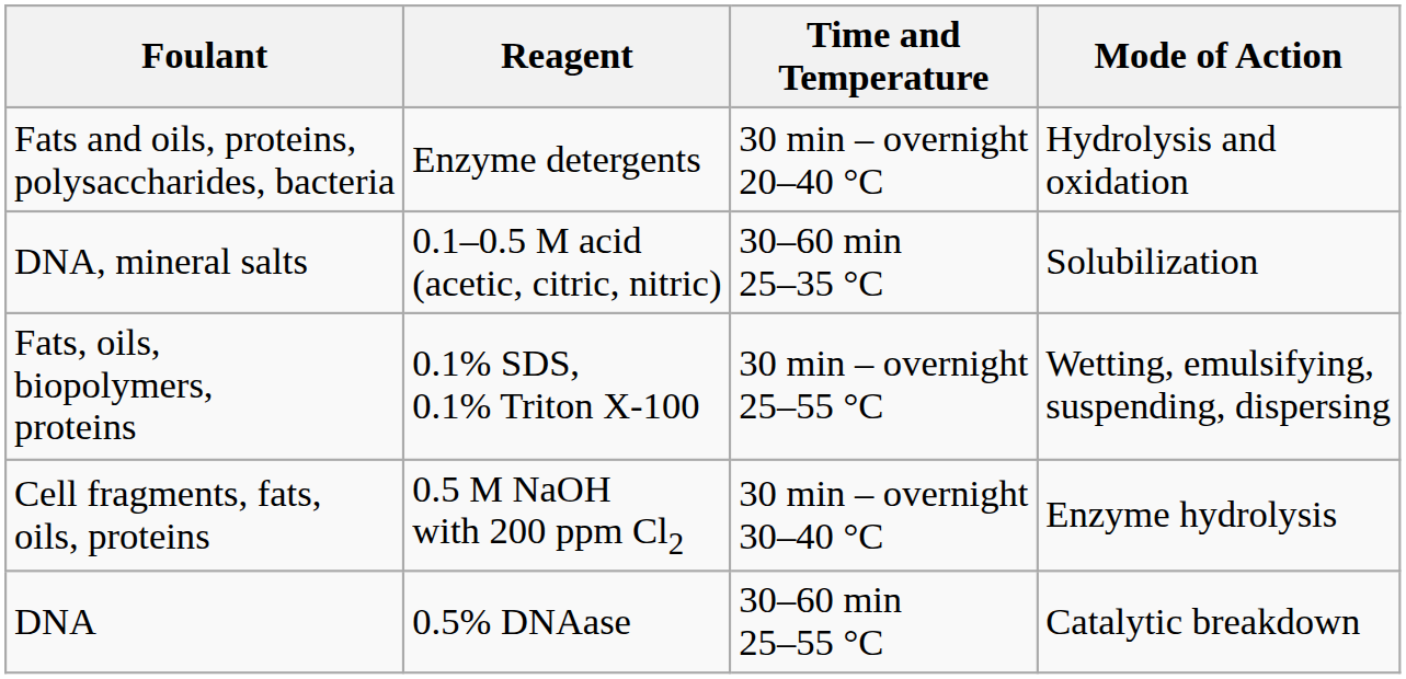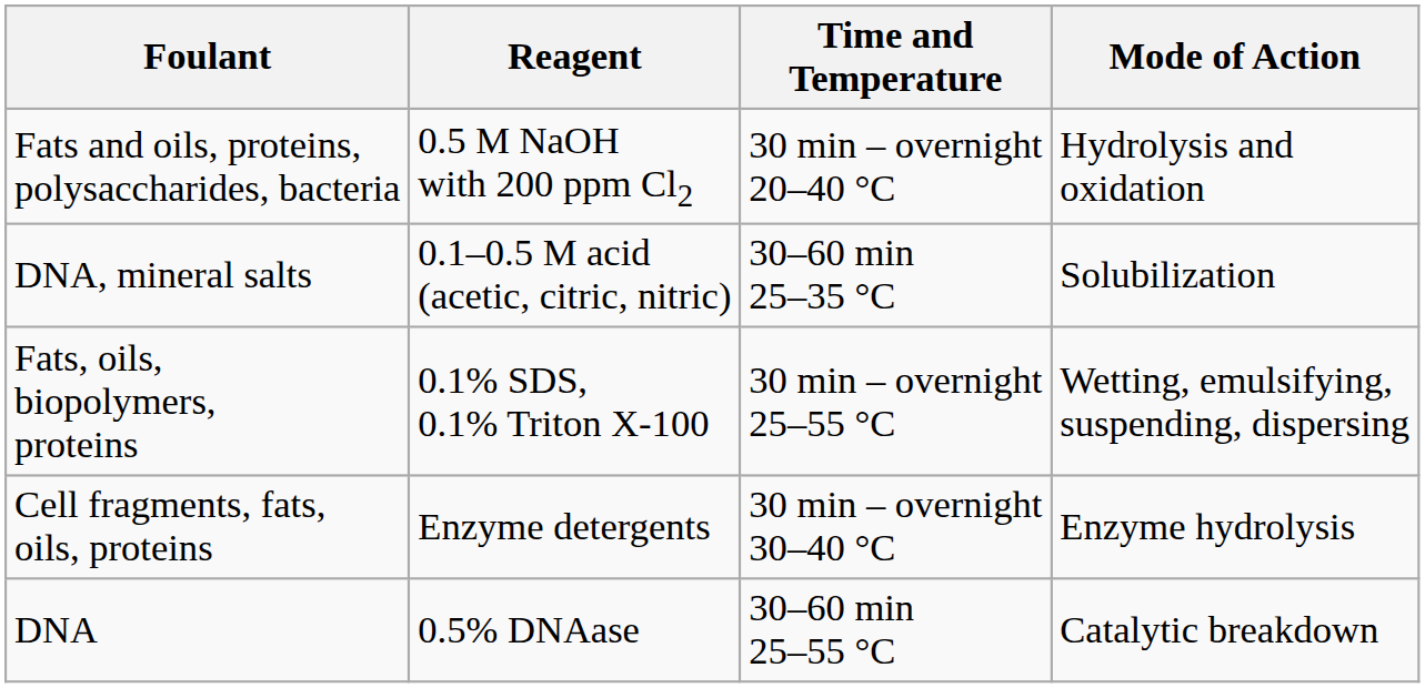Fats and oils, proteins, polysaccharides, bacteria | Reagent: Enzyme detergents -> 0.5 M NaOH with 200 ppm Cl2
Cell fragments, fats, oils, proteins | Reagent: 0.5 M NaOH with 200 ppm Cl2 -> Enzyme detergents
